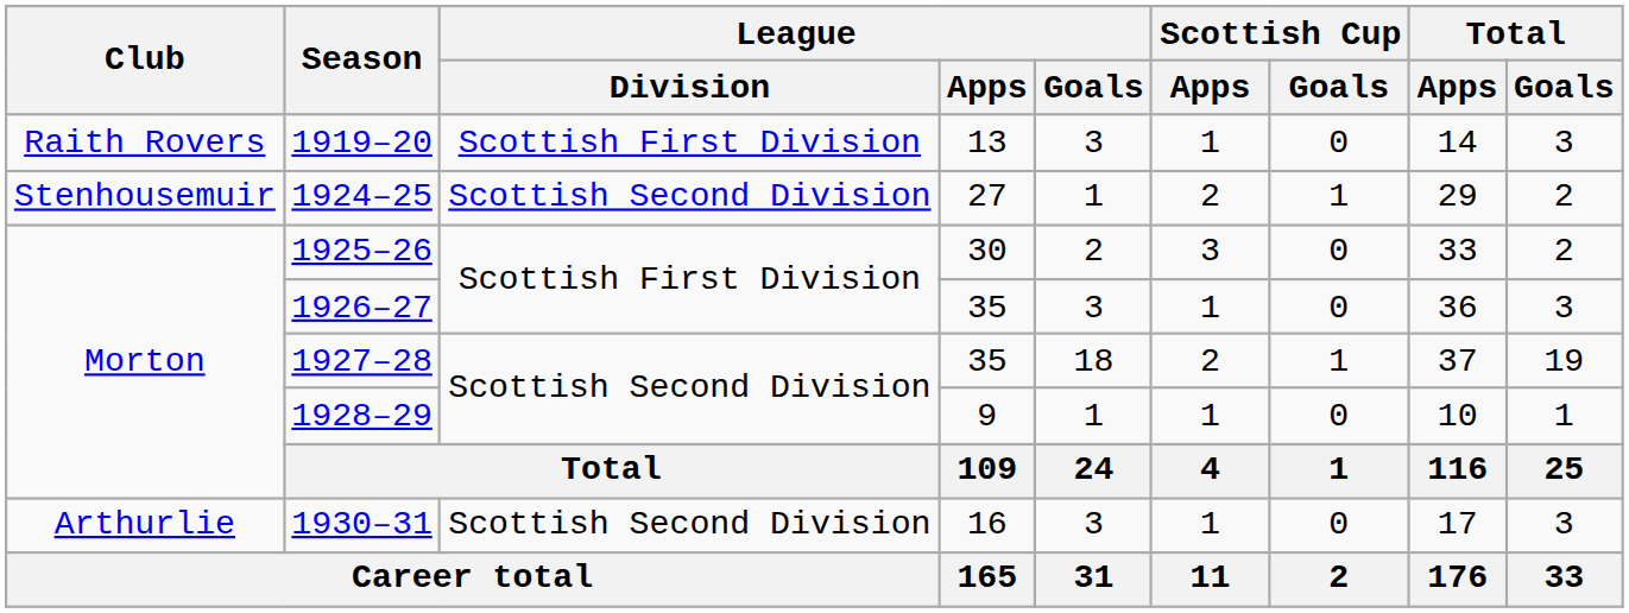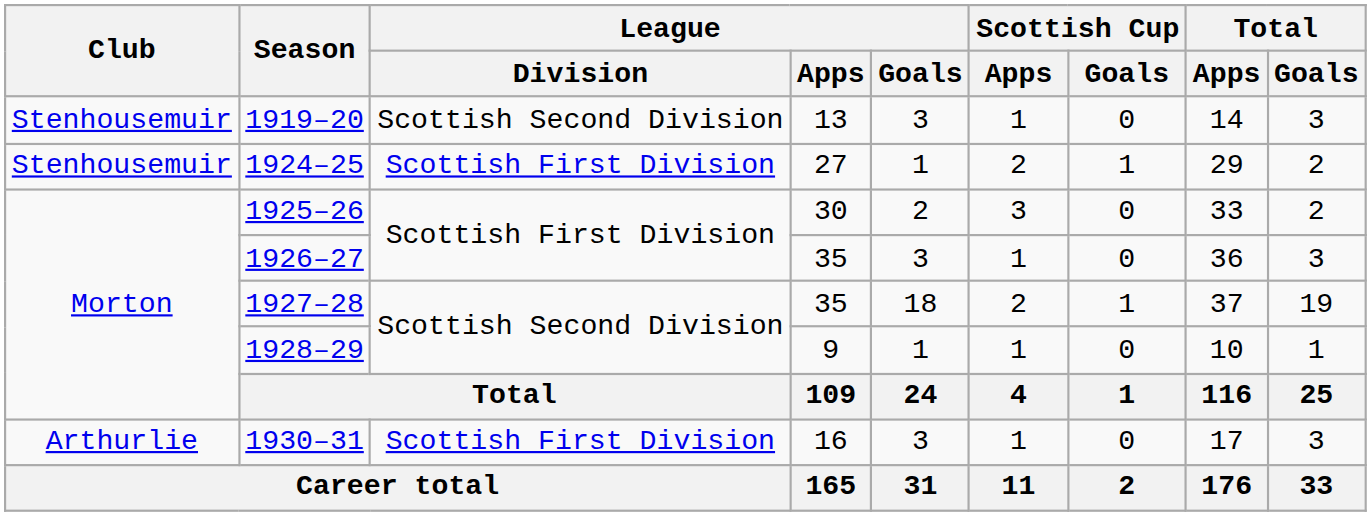1919–20 | Club: Raith Rovers -> Stenhousemuir
1919–20 | League / Division: Scottish First Division -> Scottish Second Division
1924–25 | League / Division: Scottish Second Division -> Scottish First Division
1930–31 | League / Division: Scottish Second Division -> Scottish First Division
